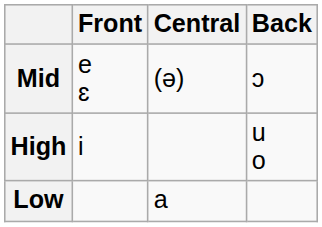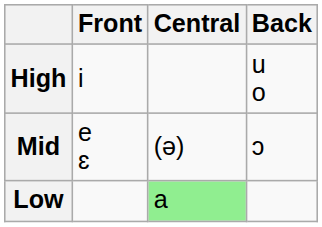rows swapped: High <-> Mid
Low | Central: no background -> lightgreen background
